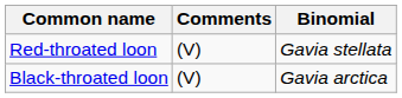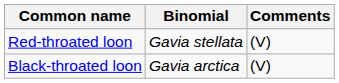columns swapped: Binomial <-> Comments
